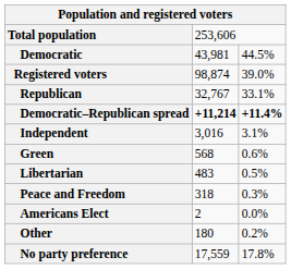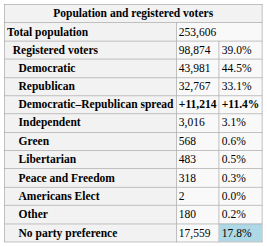rows swapped: Registered voters <-> Democratic
No party preference | column 3: no background -> lightblue background
